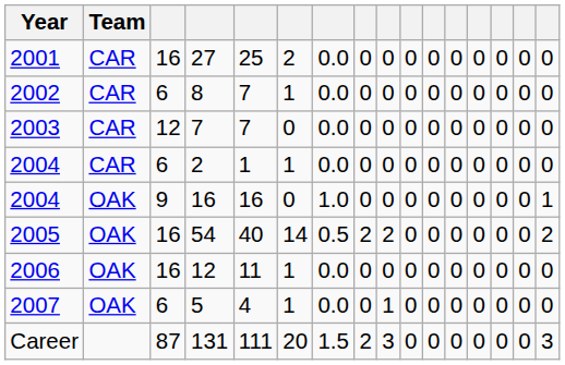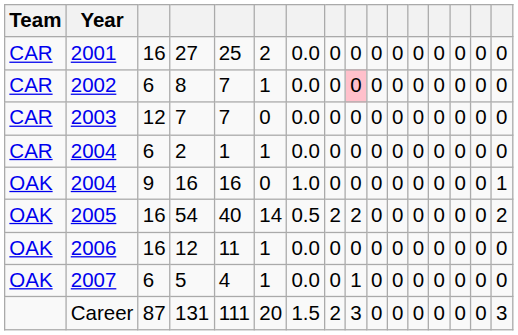columns swapped: Year <-> Team
8 | column 9: no background -> pink background
